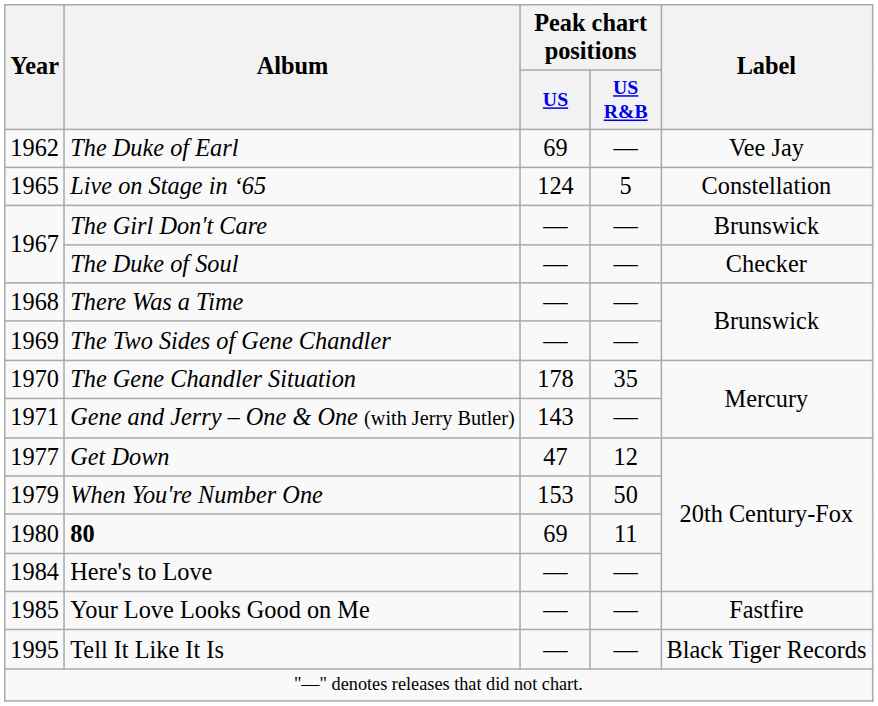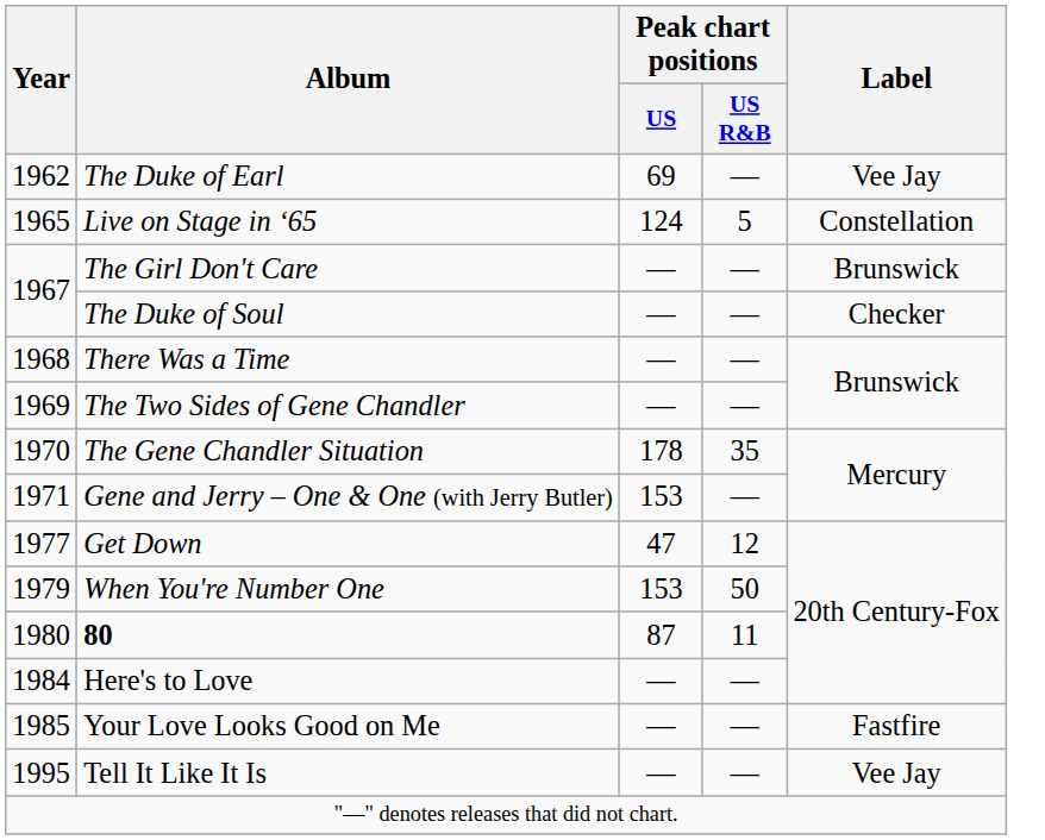Gene and Jerry – One & One (with Jerry Butler) | Peak chart positions / US: 143 -> 153
80 | Peak chart positions / US: 69 -> 87
Tell It Like It Is | Label: Black Tiger Records -> Vee Jay
